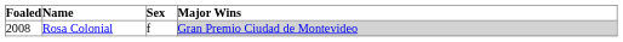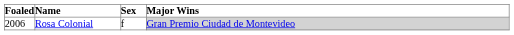Rosa Colonial | Foaled: 2008 -> 2006
